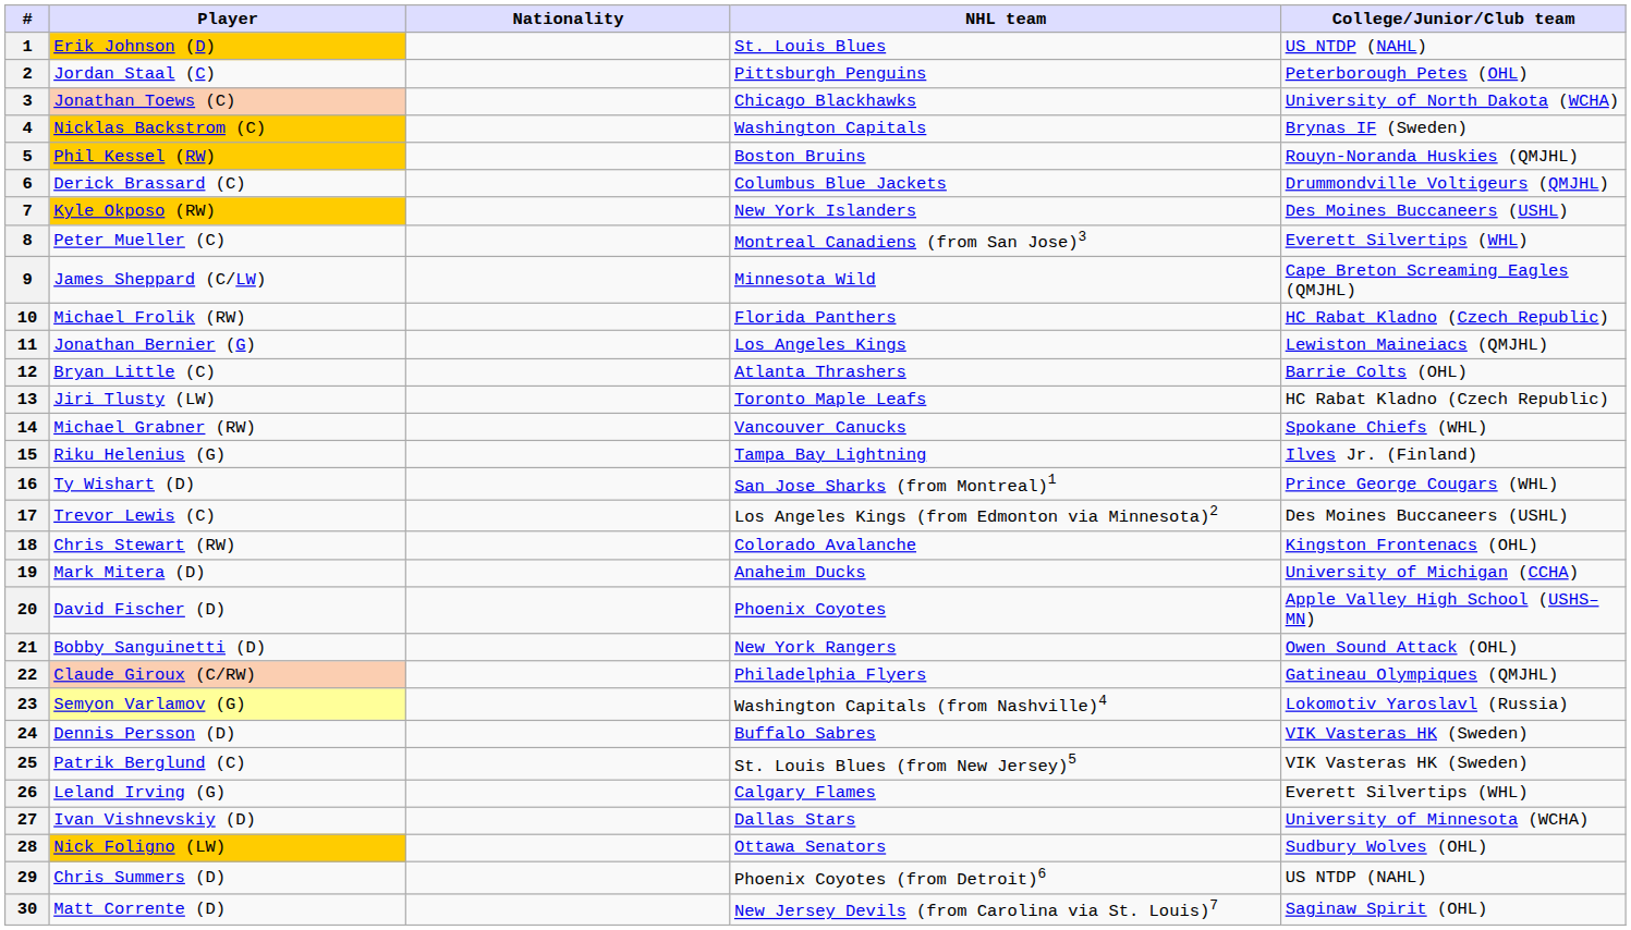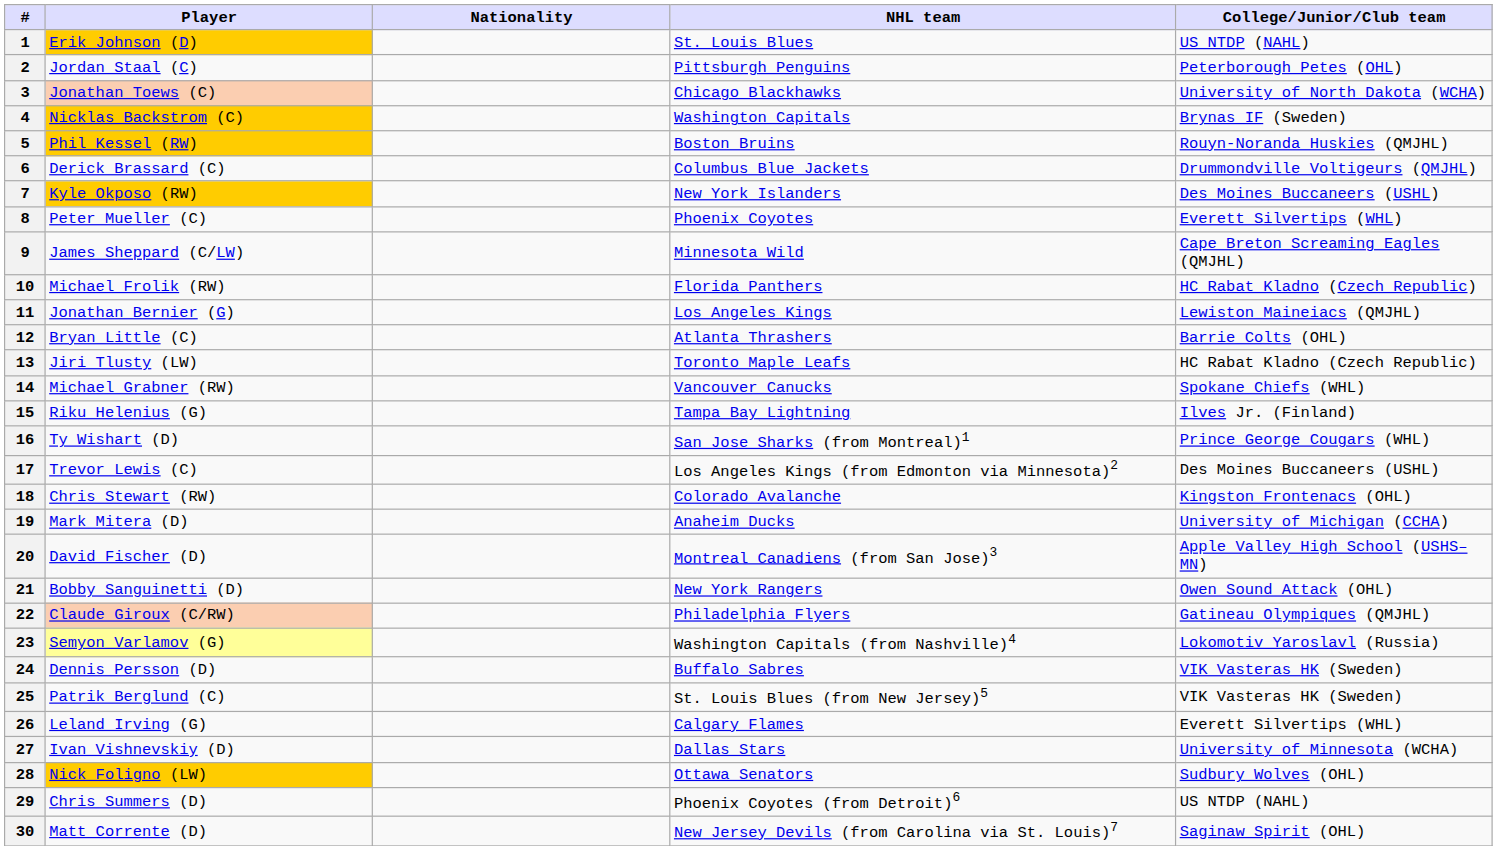8 | NHL team: Montreal Canadiens (from San Jose)3 -> Phoenix Coyotes
20 | NHL team: Phoenix Coyotes -> Montreal Canadiens (from San Jose)3
